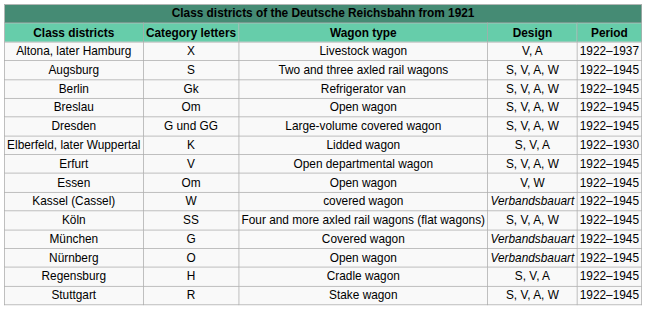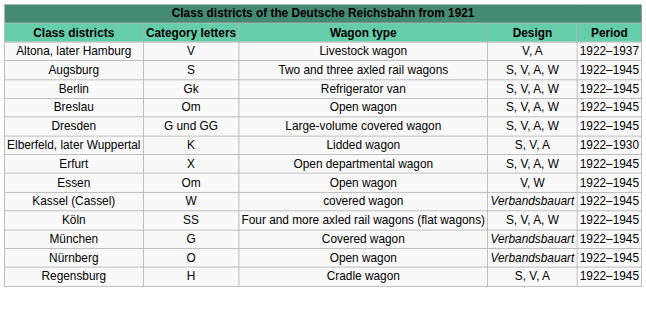Altona, later Hamburg | Category letters: X -> V
Erfurt | Category letters: V -> X
- row: Stuttgart | R | Stake wagon | S, V, A, W | 1922–1945
